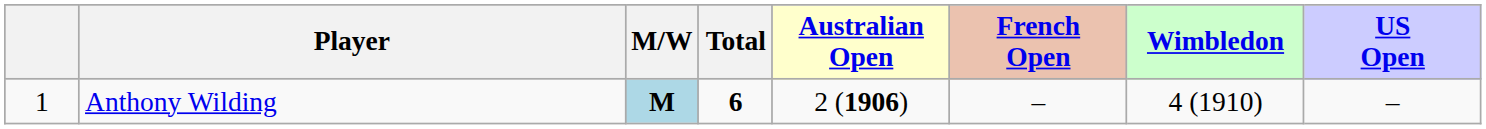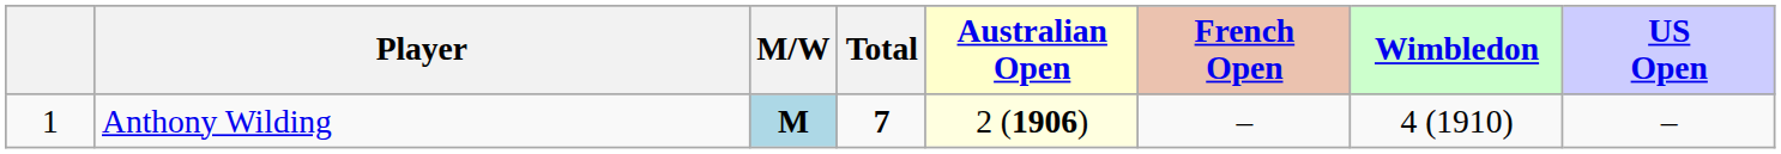Anthony Wilding | Total: 6 -> 7
Anthony Wilding | Australian Open: no background -> lightyellow background
